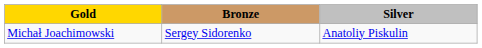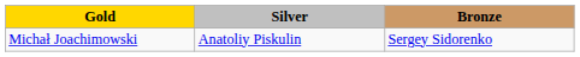columns swapped: Silver <-> Bronze
